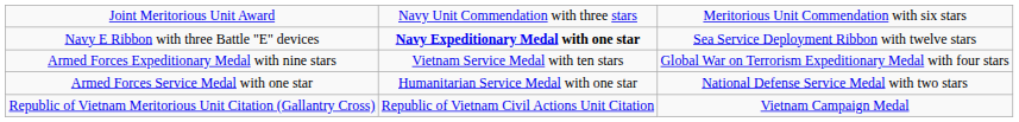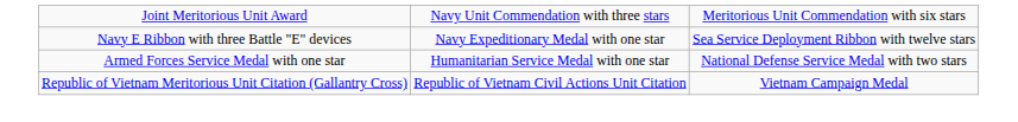Navy E Ribbon with three Battle "E" devices | column 2: bold -> normal
- row: Armed Forces Expeditionary Medal with nine stars | Vietnam Service Medal with ten stars | Global War on Terrorism Expeditionary Medal with four stars
